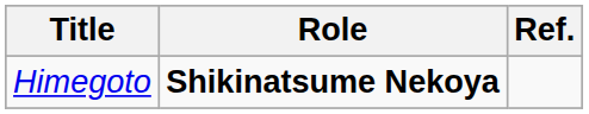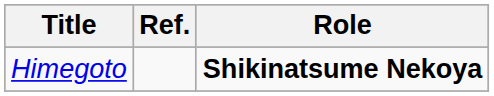columns swapped: Role <-> Ref.
